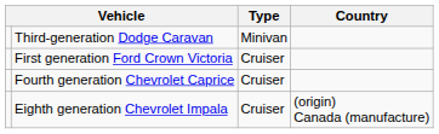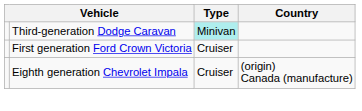Third-generation Dodge Caravan | Type: no background -> paleturquoise background
- row: Fourth generation Chevrolet Caprice | Cruiser
